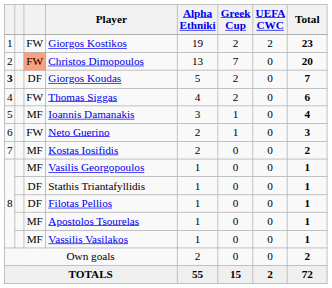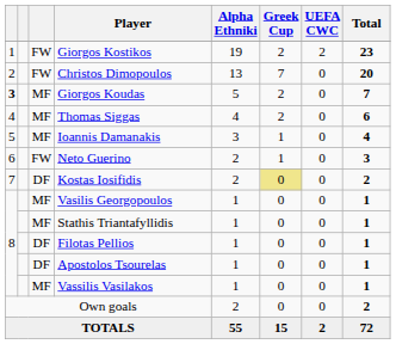Christos Dimopoulos | column 3: lightsalmon background -> no background
Giorgos Koudas | column 3: DF -> MF
Thomas Siggas | column 3: FW -> MF
Kostas Iosifidis | column 3: MF -> DF
Kostas Iosifidis | Greek Cup: no background -> khaki background
Stathis Triantafyllidis | column 3: DF -> MF
Apostolos Tsourelas | column 3: MF -> DF
